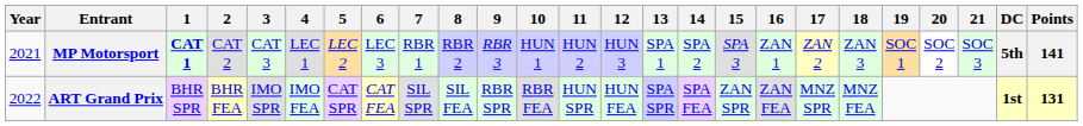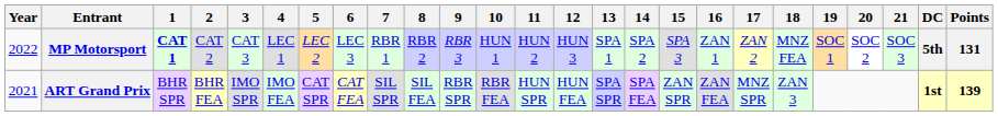MP Motorsport | Year: 2021 -> 2022
MP Motorsport | 18: ZAN 3 -> MNZ FEA
MP Motorsport | Points: 141 -> 131
ART Grand Prix | Year: 2022 -> 2021
ART Grand Prix | 18: MNZ FEA -> ZAN 3
ART Grand Prix | Points: 131 -> 139
